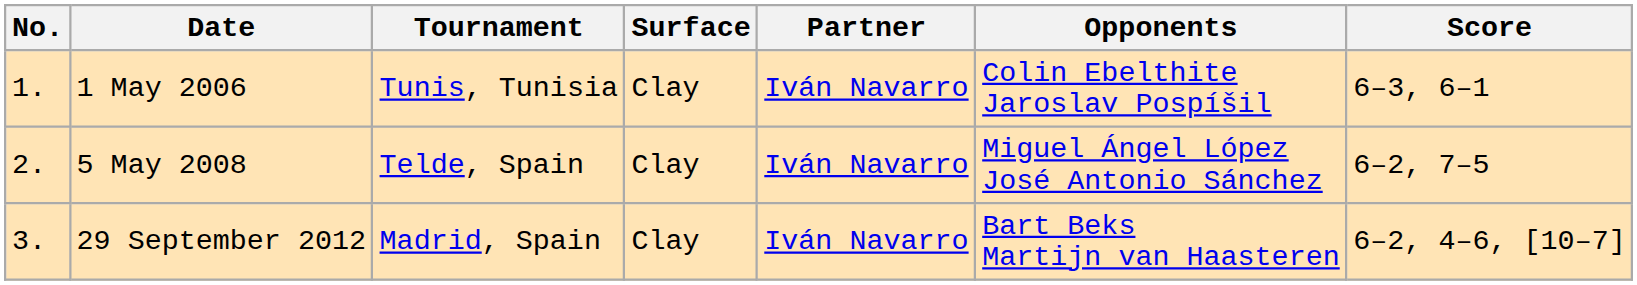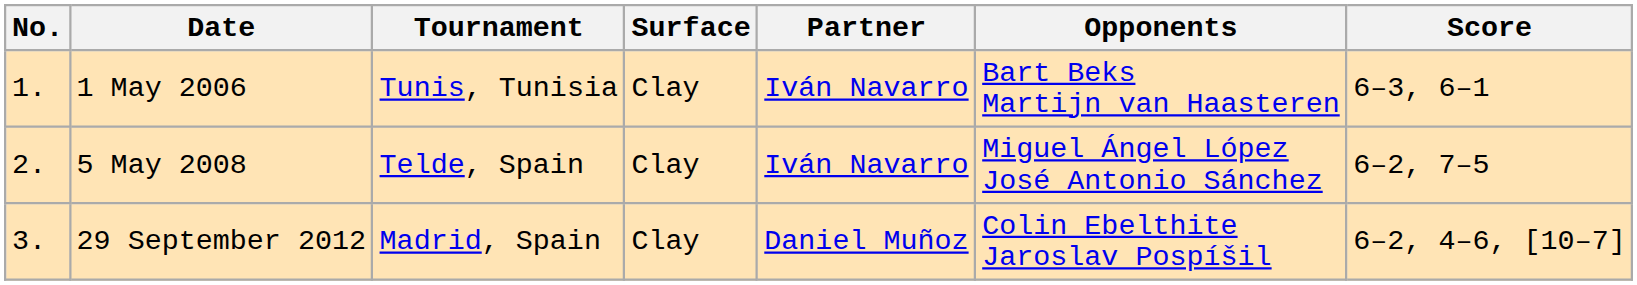1 May 2006 | Opponents: Colin Ebelthite Jaroslav Pospíšil -> Bart Beks Martijn van Haasteren
29 September 2012 | Partner: Iván Navarro -> Daniel Muñoz
29 September 2012 | Opponents: Bart Beks Martijn van Haasteren -> Colin Ebelthite Jaroslav Pospíšil
